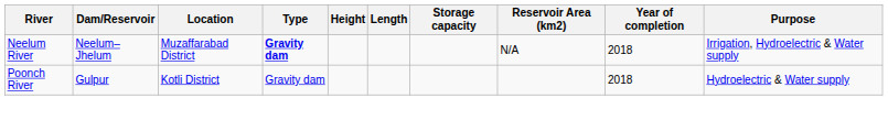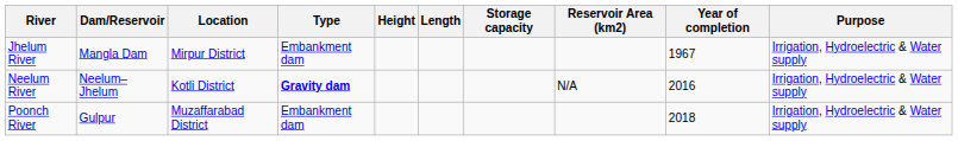+ row: Jhelum River | Mangla Dam | Mirpur District | Embankment dam | 1967 | Irrigation, Hydroelectric & Water supply
Neelum River | Location: Muzaffarabad District -> Kotli District
Neelum River | Year of completion: 2018 -> 2016
Poonch River | Location: Kotli District -> Muzaffarabad District
Poonch River | Type: Gravity dam -> Embankment dam
Poonch River | Purpose: Hydroelectric & Water supply -> Irrigation, Hydroelectric & Water supply
